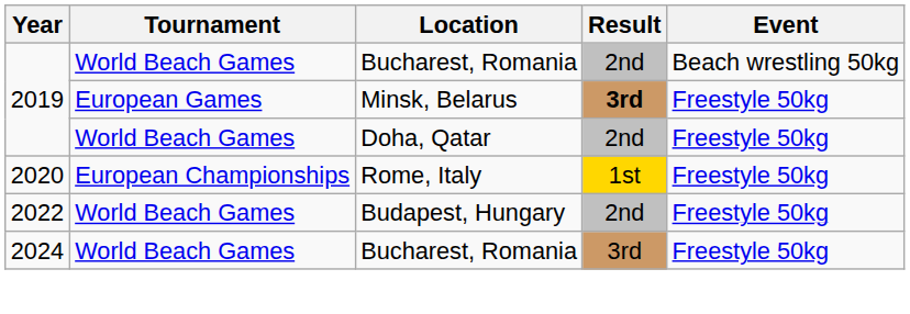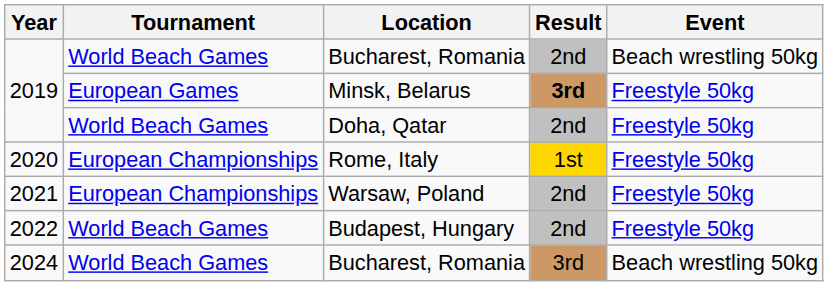+ row: 2021 | European Championships | Warsaw, Poland | 2nd | Freestyle 50kg
2024 / Bucharest, Romania | Event: Freestyle 50kg -> Beach wrestling 50kg
